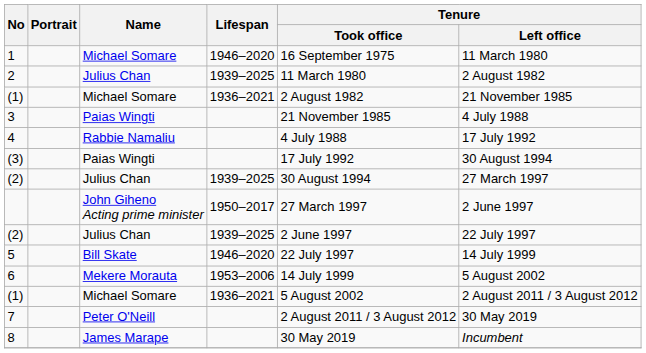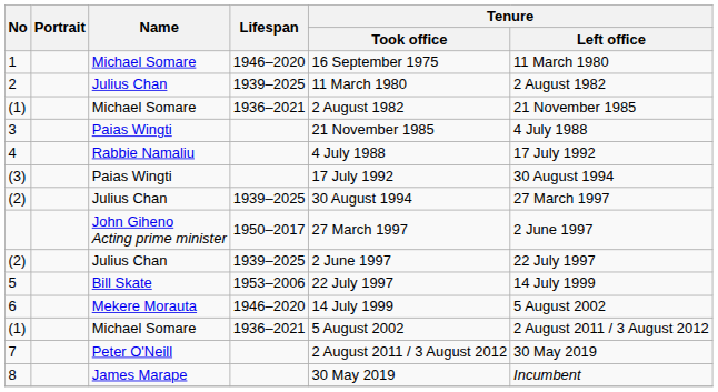5 | Lifespan: 1946–2020 -> 1953–2006
6 | Lifespan: 1953–2006 -> 1946–2020
